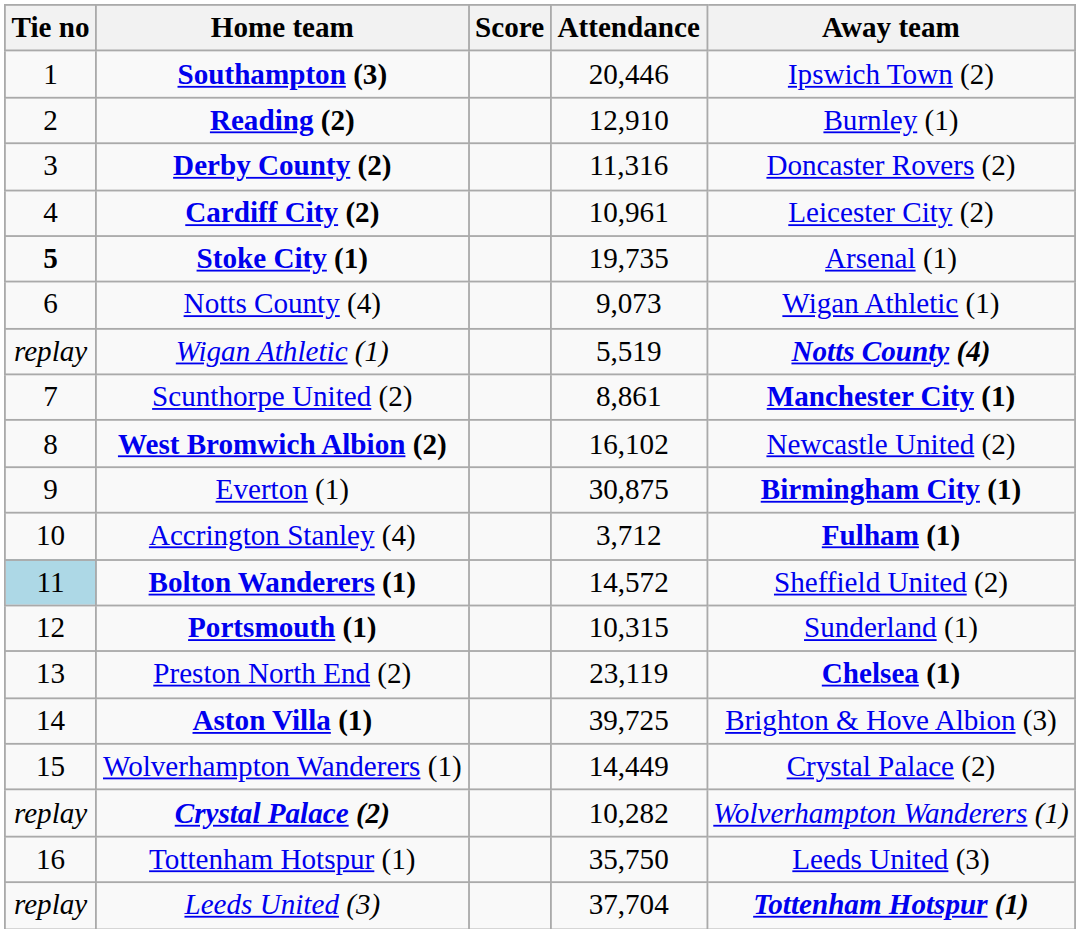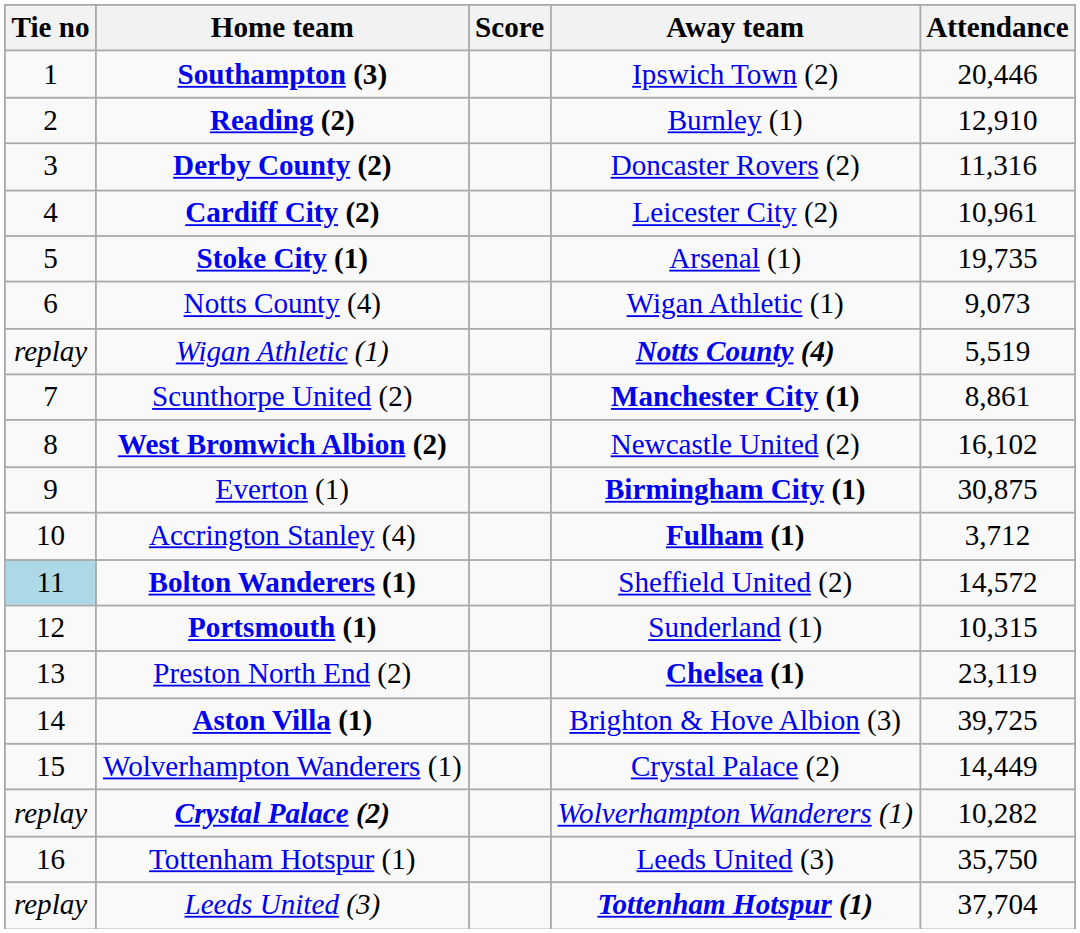columns swapped: Away team <-> Attendance
Stoke City (1) | Tie no: bold -> normal
